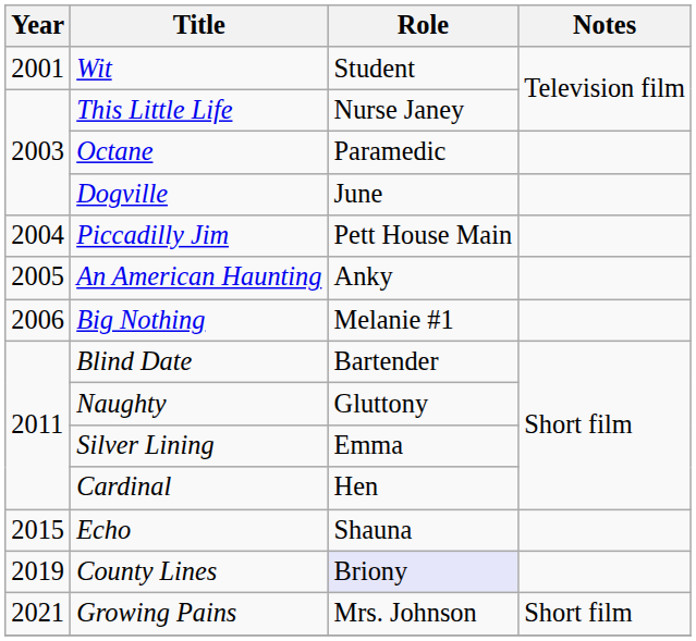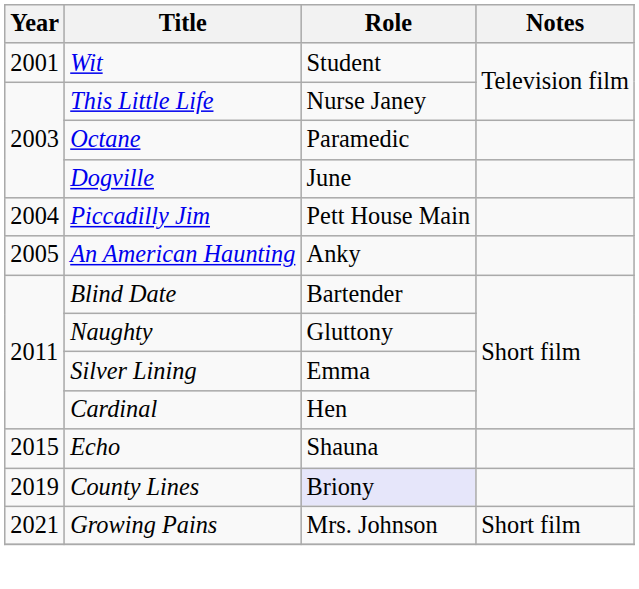- row: 2006 | Big Nothing | Melanie #1
